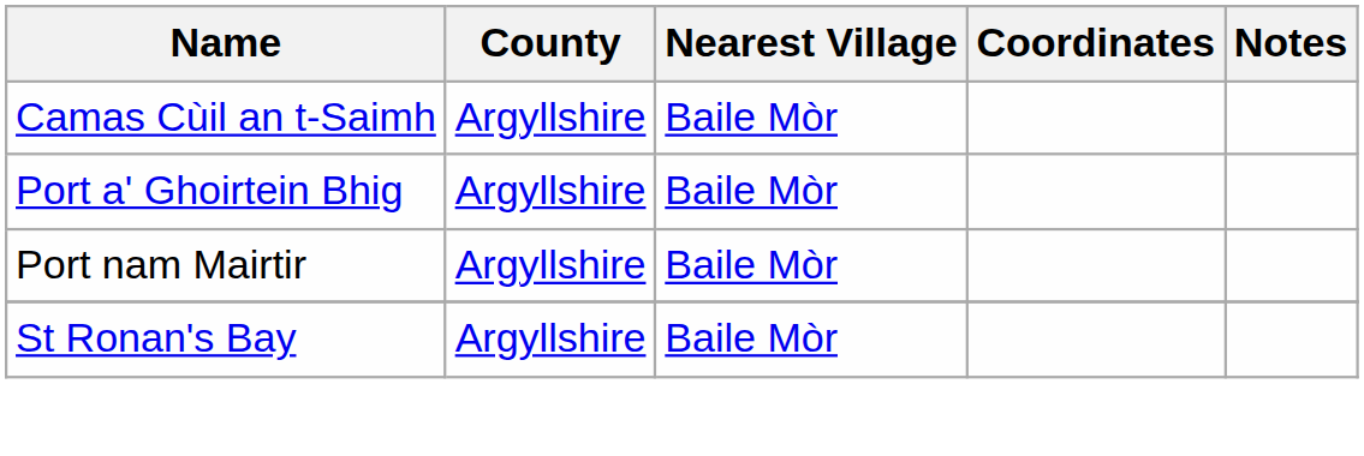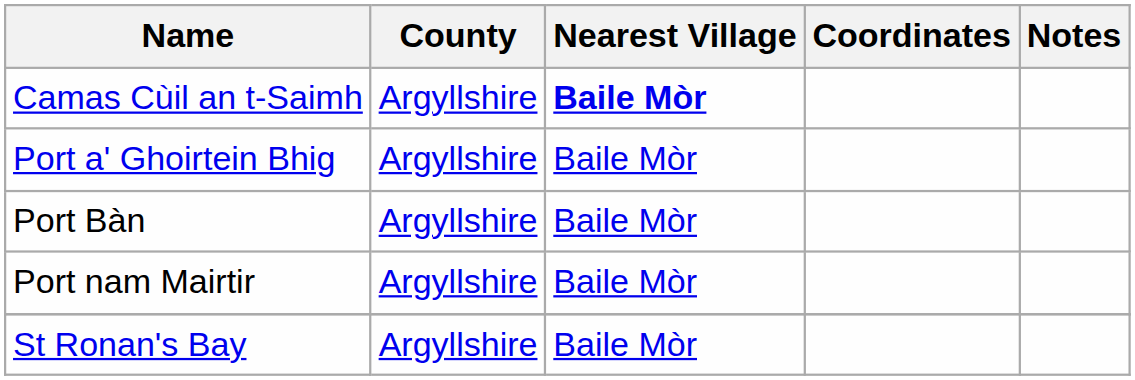Camas Cùil an t-Saimh | Nearest Village: normal -> bold
+ row: Port Bàn | Argyllshire | Baile Mòr
